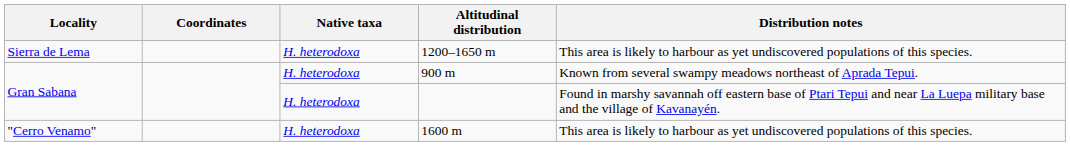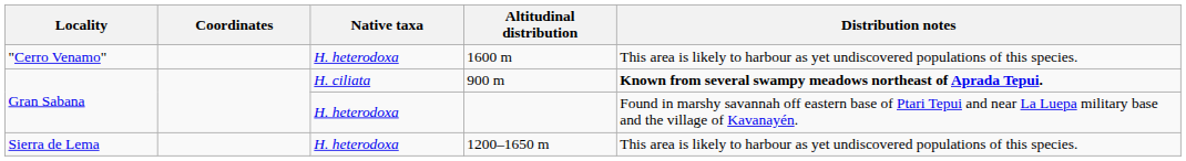rows swapped: 1600 m <-> 1200–1650 m
900 m | Native taxa: H. heterodoxa -> H. ciliata
900 m | Distribution notes: normal -> bold
